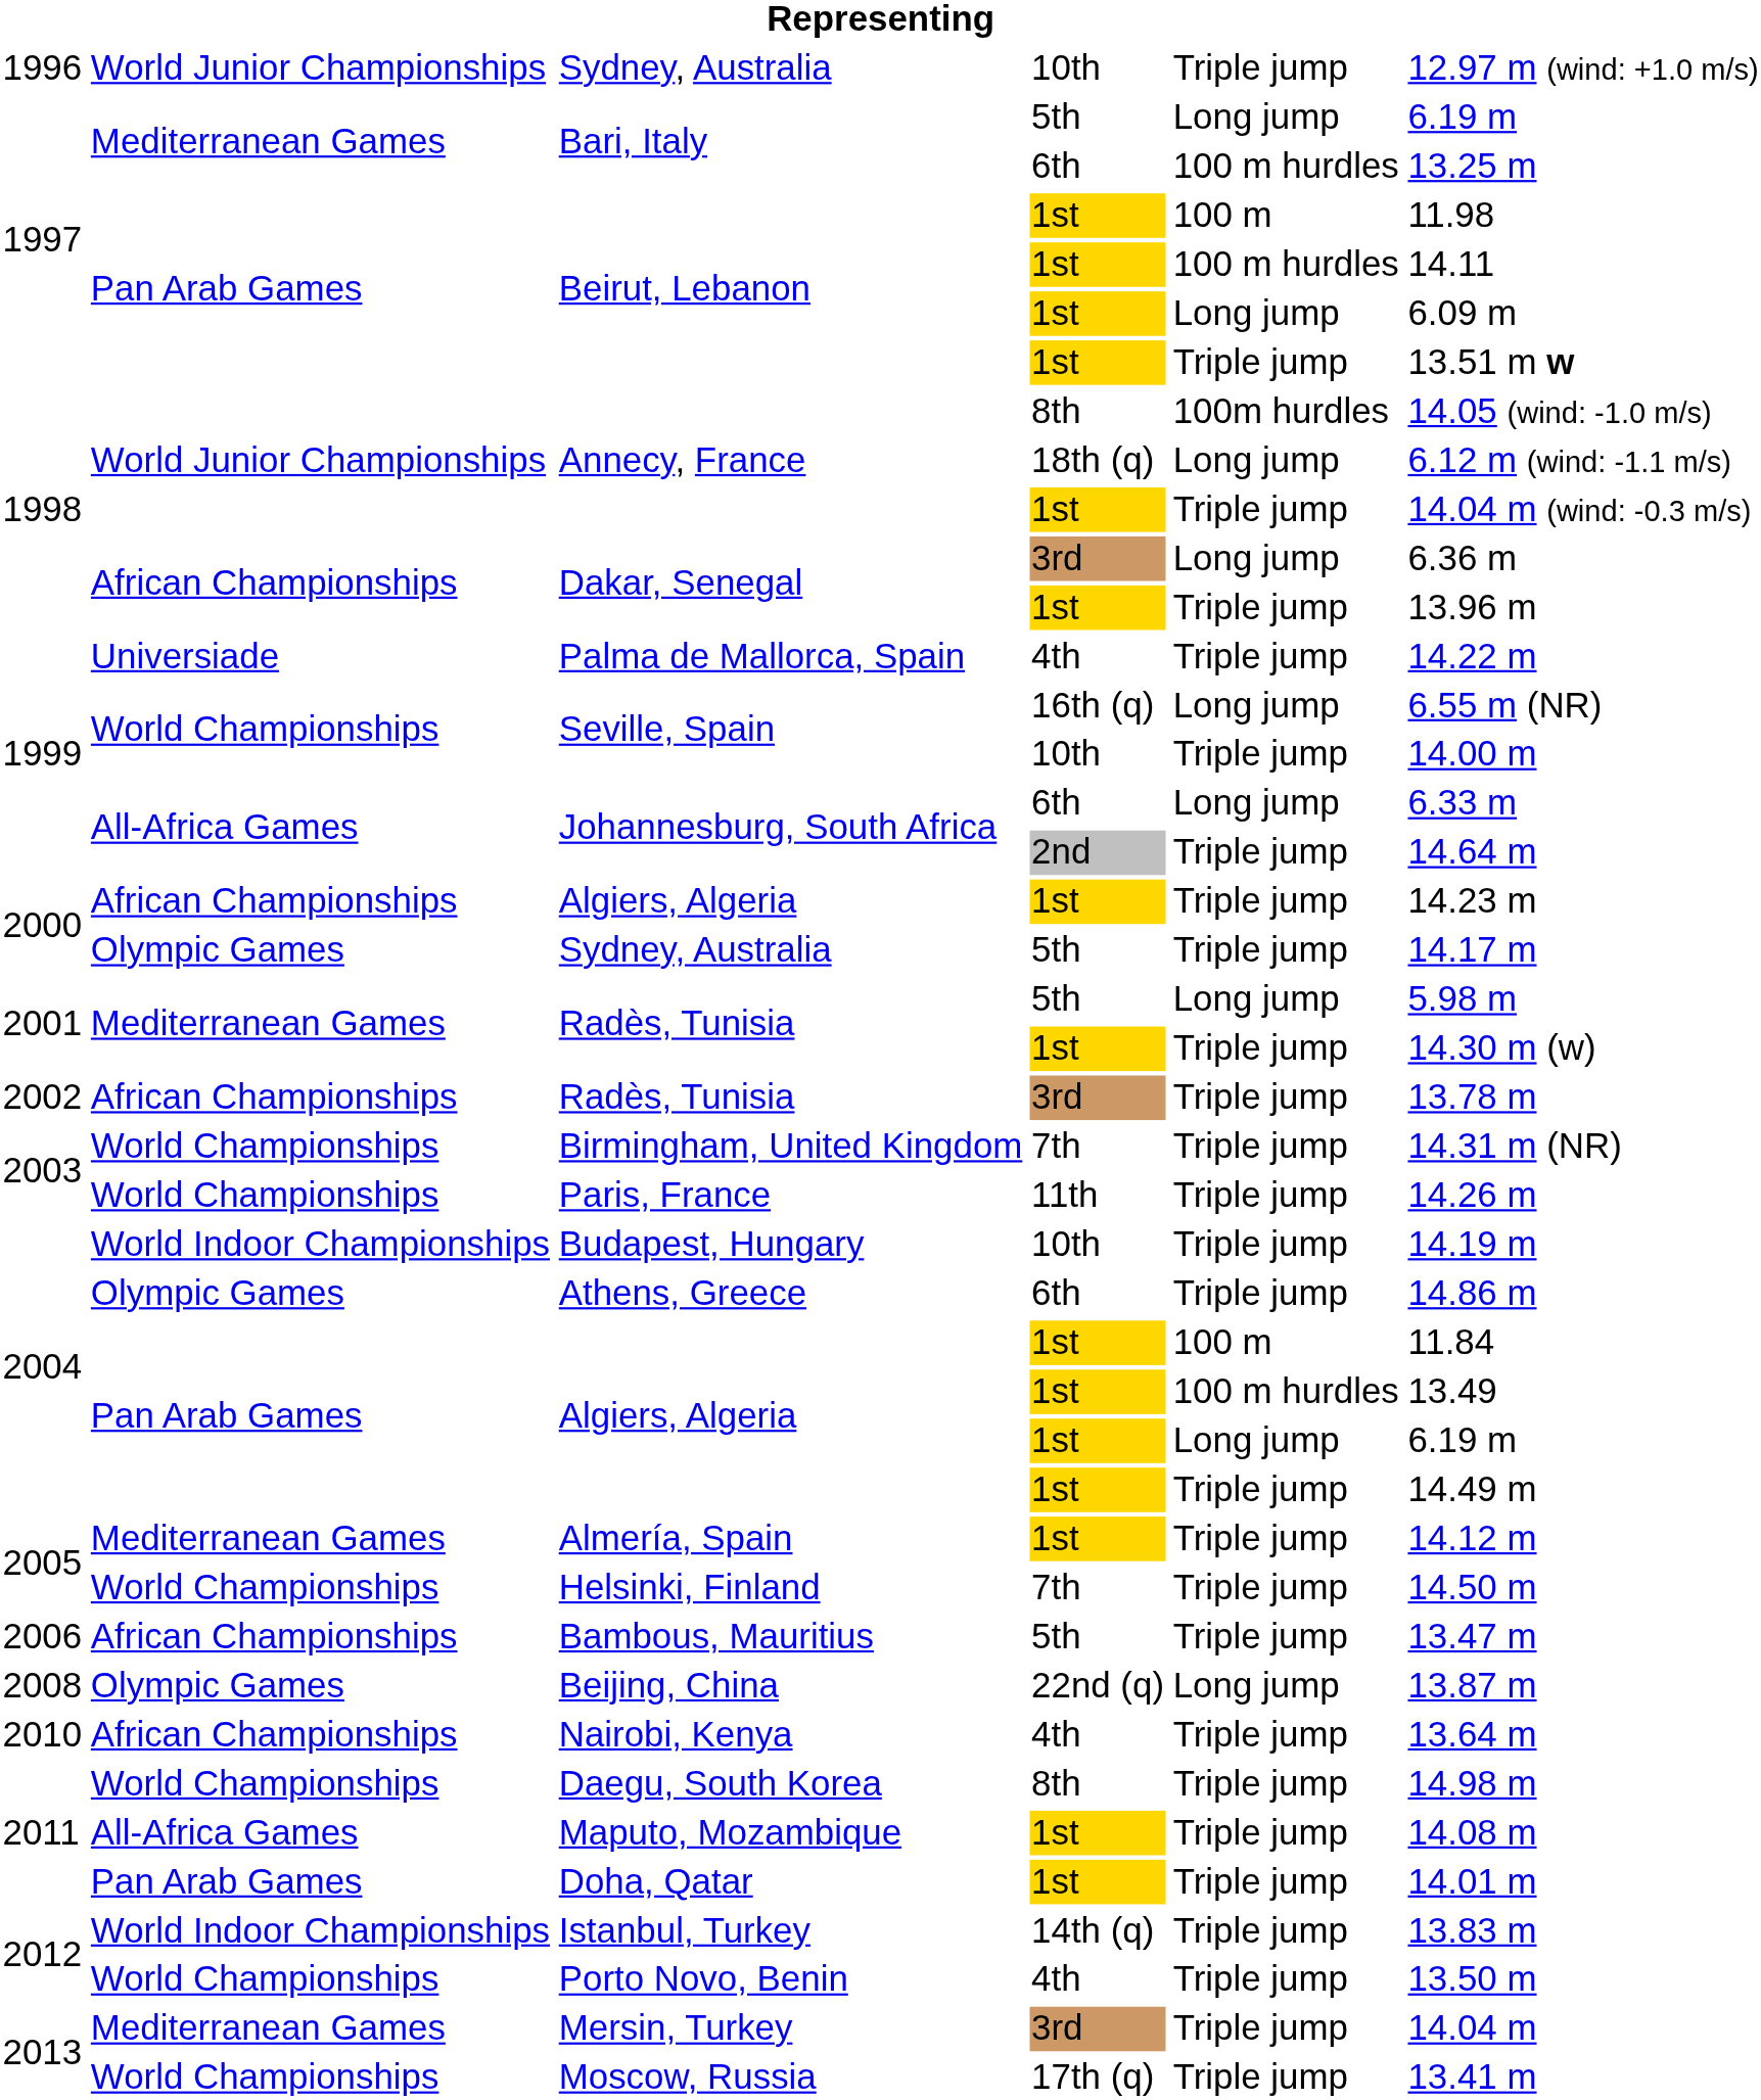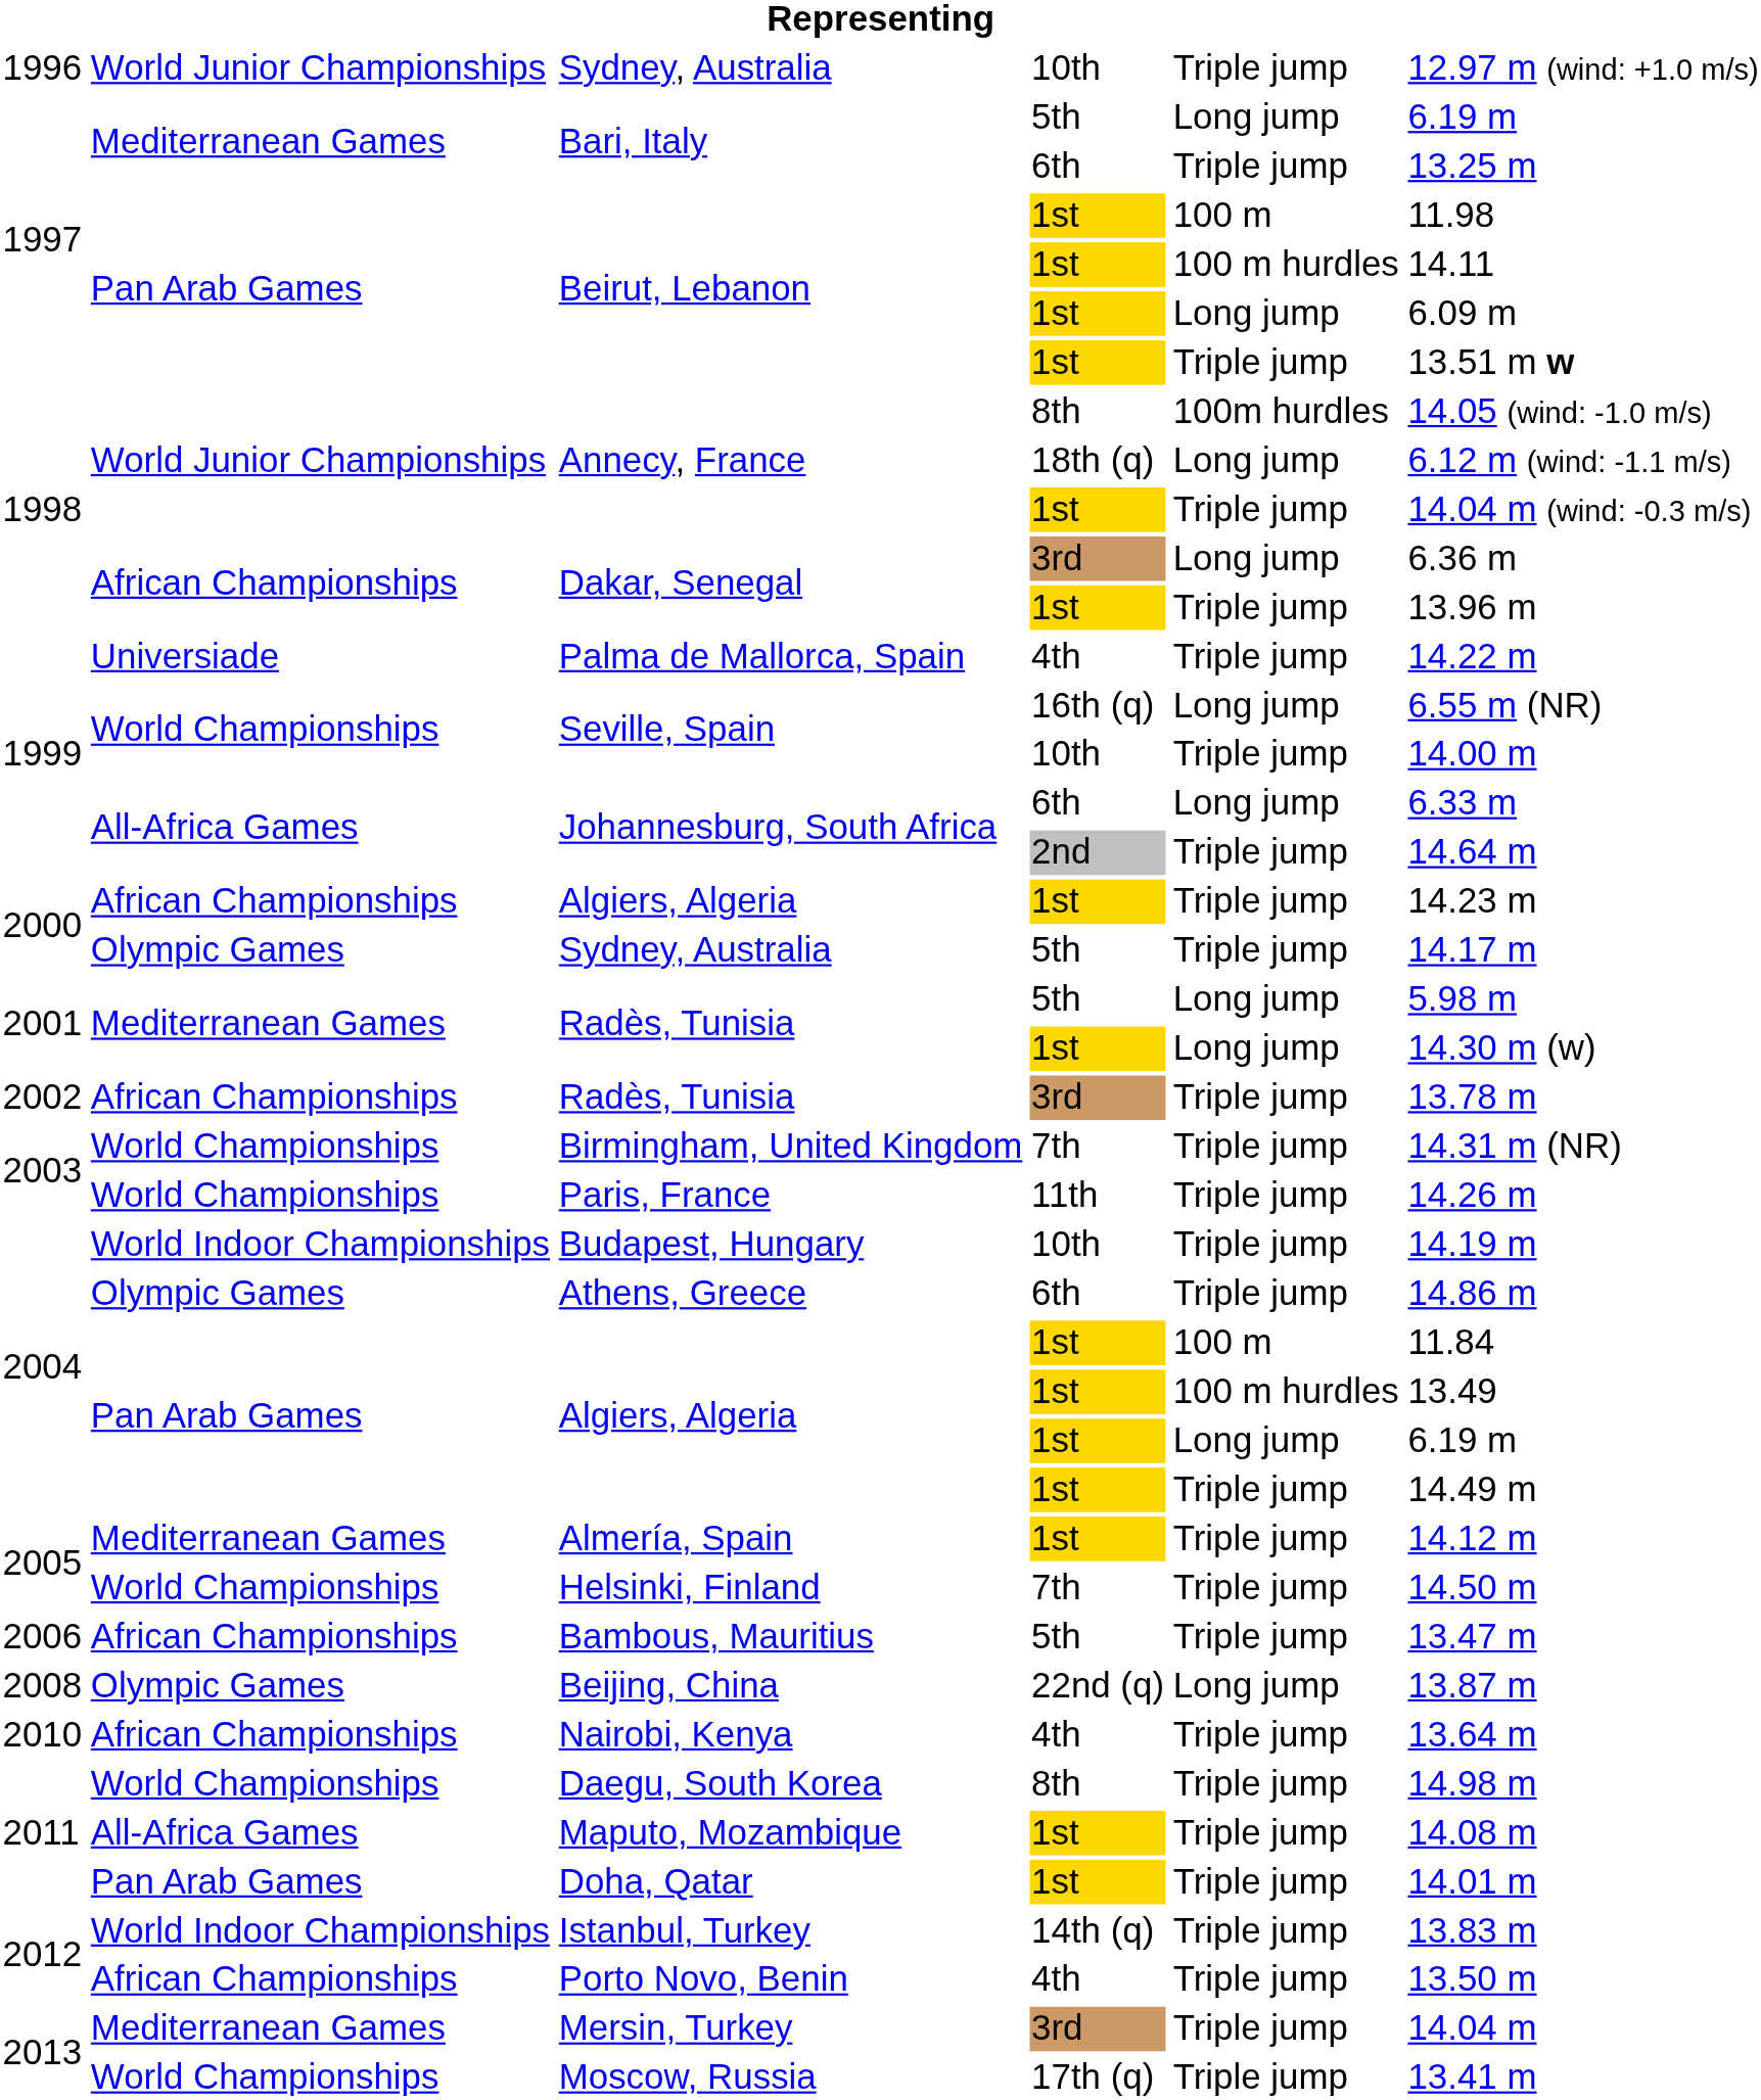Bari, Italy / 6th | column 5: 100 m hurdles -> Triple jump
Radès, Tunisia / 1st | column 5: Triple jump -> Long jump
Porto Novo, Benin | column 2: World Championships -> African Championships
